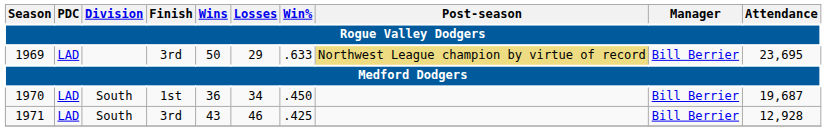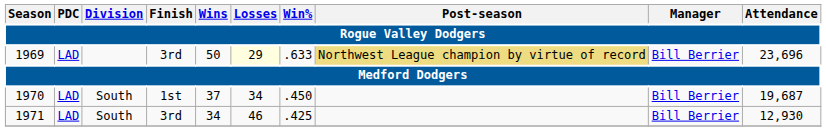1969 | Losses: no background -> lightyellow background
1969 | Attendance: 23,695 -> 23,696
1970 | Wins: 36 -> 37
1971 | Wins: 43 -> 34
1971 | Attendance: 12,928 -> 12,930
